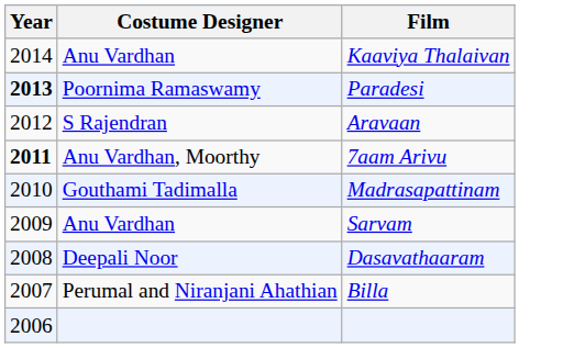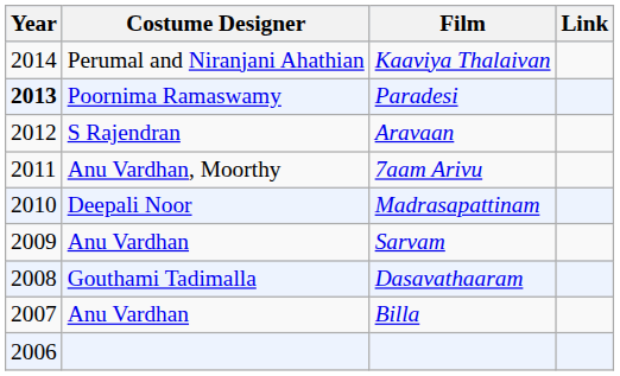+ column: Link
Kaaviya Thalaivan | Costume Designer: Anu Vardhan -> Perumal and Niranjani Ahathian
7aam Arivu | Year: bold -> normal
Madrasapattinam | Costume Designer: Gouthami Tadimalla -> Deepali Noor
Dasavathaaram | Costume Designer: Deepali Noor -> Gouthami Tadimalla
Billa | Costume Designer: Perumal and Niranjani Ahathian -> Anu Vardhan
